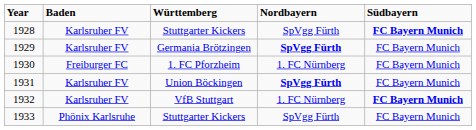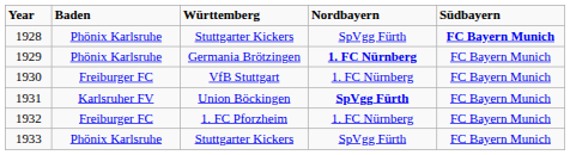1928 | Baden: Karlsruher FV -> Phönix Karlsruhe
1929 | Baden: Karlsruher FV -> Phönix Karlsruhe
1929 | Nordbayern: SpVgg Fürth -> 1. FC Nürnberg
1930 | Württemberg: 1. FC Pforzheim -> VfB Stuttgart
1932 | Baden: Karlsruher FV -> Freiburger FC
1932 | Württemberg: VfB Stuttgart -> 1. FC Pforzheim
1932 | Südbayern: bold -> normal
